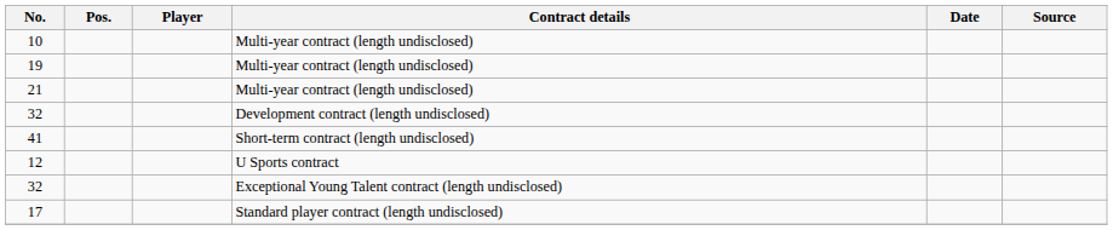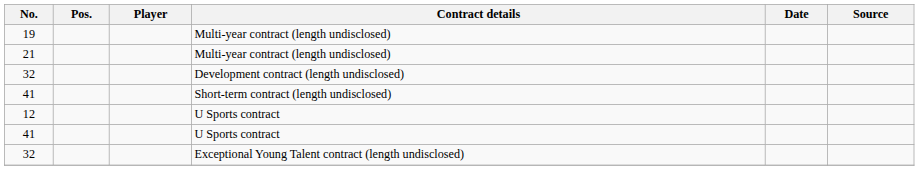- row: 10 | Multi-year contract (length undisclosed)
+ row: 41 | U Sports contract
- row: 17 | Standard player contract (length undisclosed)
